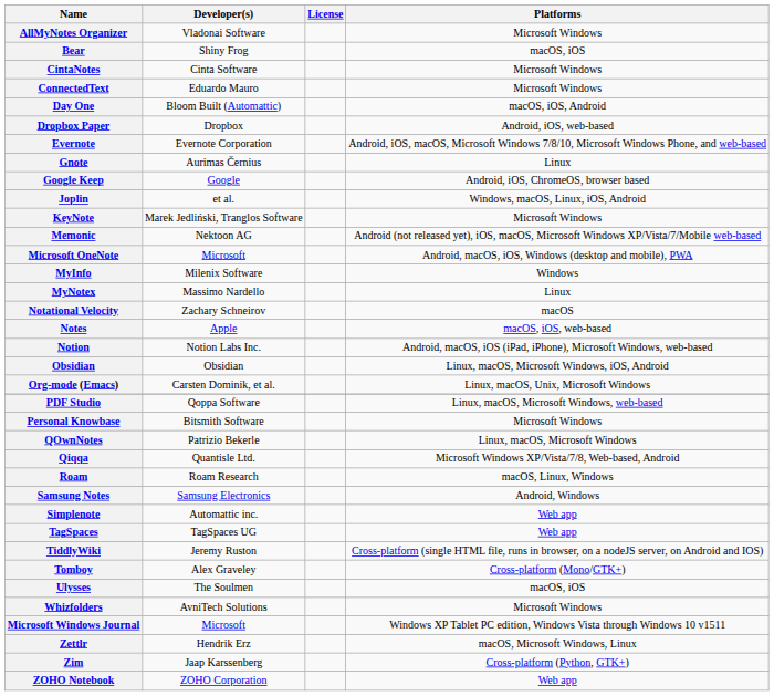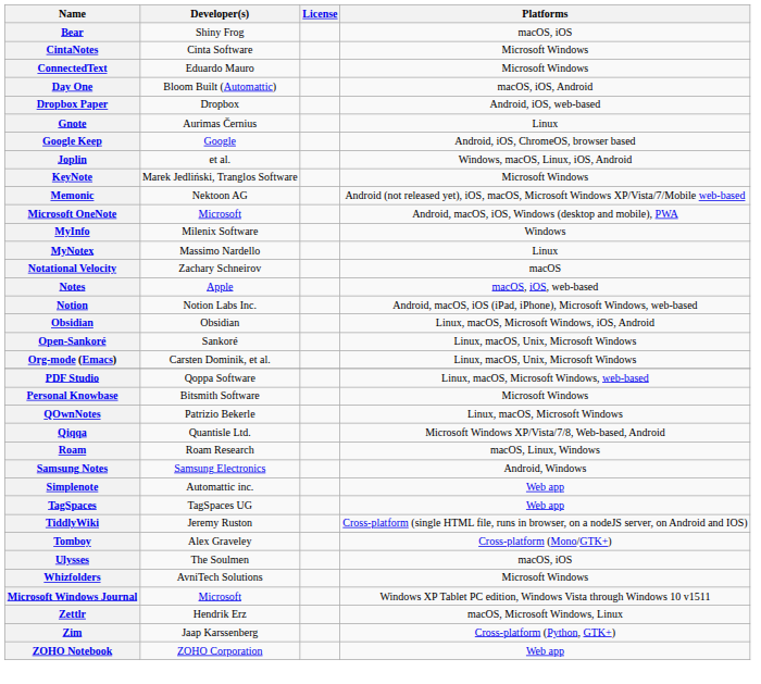- row: AllMyNotes Organizer | Vladonai Software | Microsoft Windows
- row: Evernote | Evernote Corporation | Android, iOS, macOS, Microsoft Windows 7/8/10, Microsoft Windows Phone, and web-based
+ row: Open-Sankoré | Sankoré | Linux, macOS, Unix, Microsoft Windows
